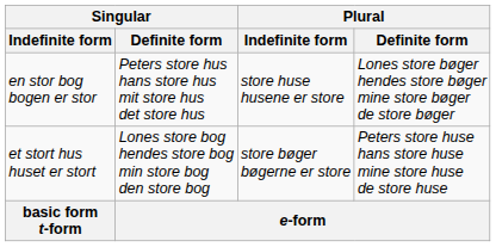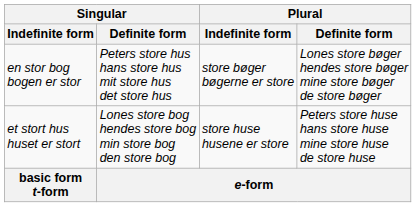en stor bog bogen er stor | Plural / Indefinite form: store huse husene er store -> store bøger bøgerne er store
et stort hus huset er stort | Plural / Indefinite form: store bøger bøgerne er store -> store huse husene er store
